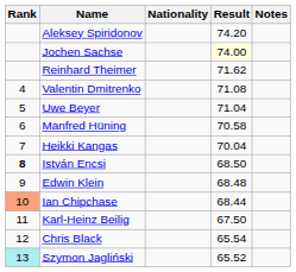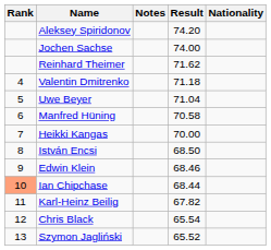columns swapped: Nationality <-> Notes
Jochen Sachse | Result: lightyellow background -> no background
Valentin Dmitrenko | Result: 71.08 -> 71.18
Heikki Kangas | Result: 70.04 -> 70.00
István Encsi | Rank: bold -> normal
Edwin Klein | Result: 68.48 -> 68.46
Karl-Heinz Beilig | Result: 67.50 -> 67.82
Szymon Jagliński | Rank: paleturquoise background -> no background
